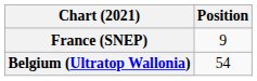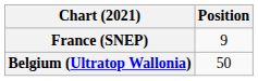Belgium (Ultratop Wallonia) | Position: 54 -> 50
